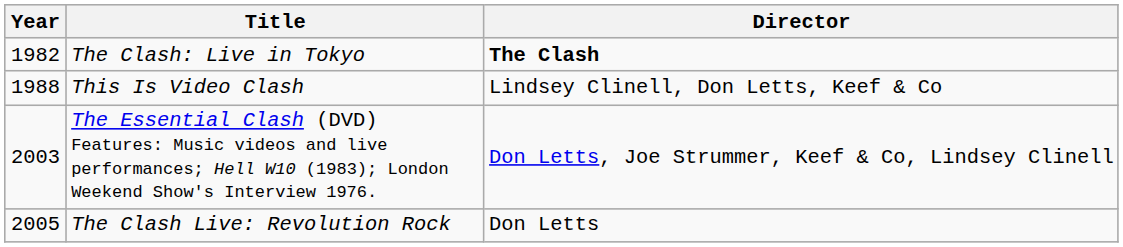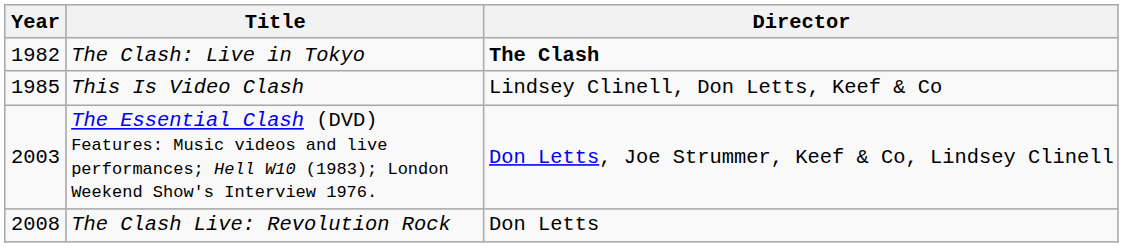This Is Video Clash | Year: 1988 -> 1985
The Clash Live: Revolution Rock | Year: 2005 -> 2008
